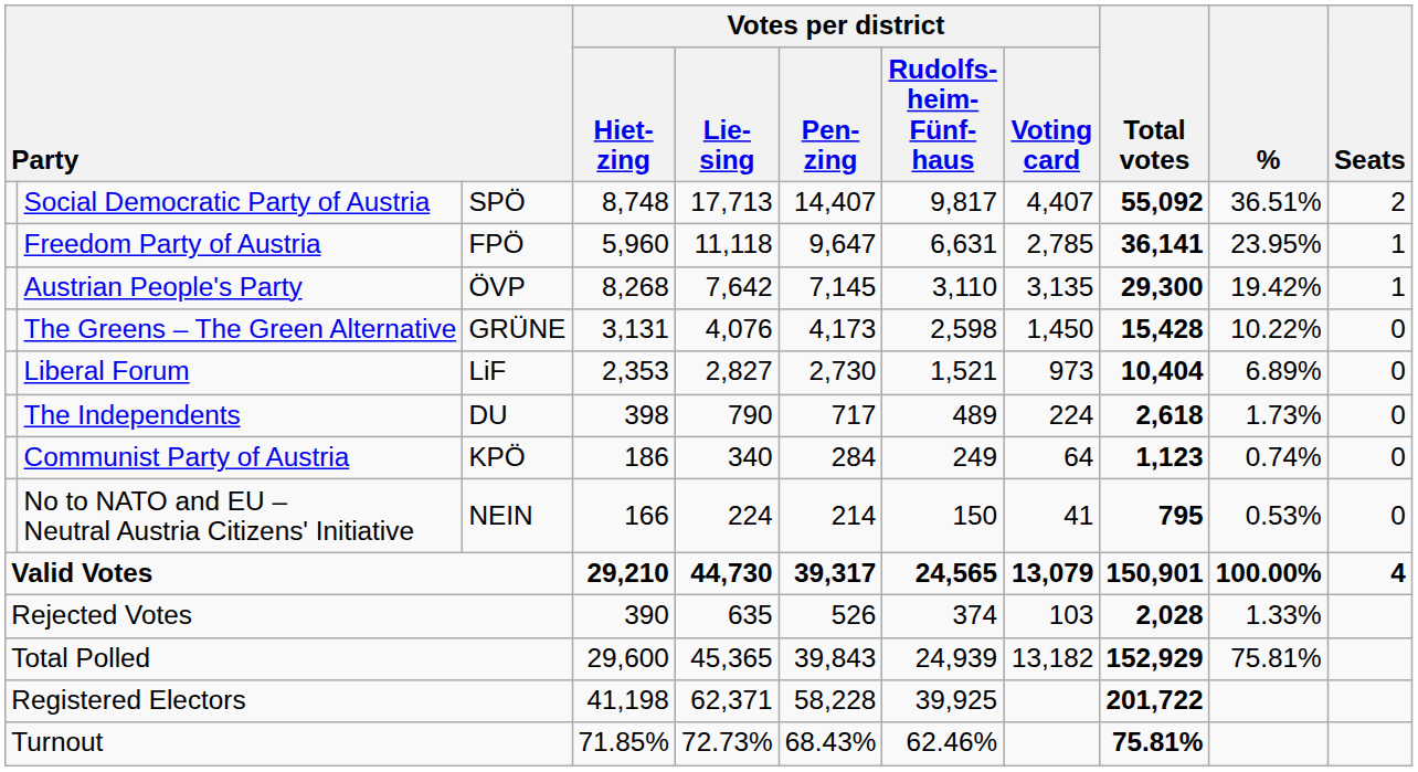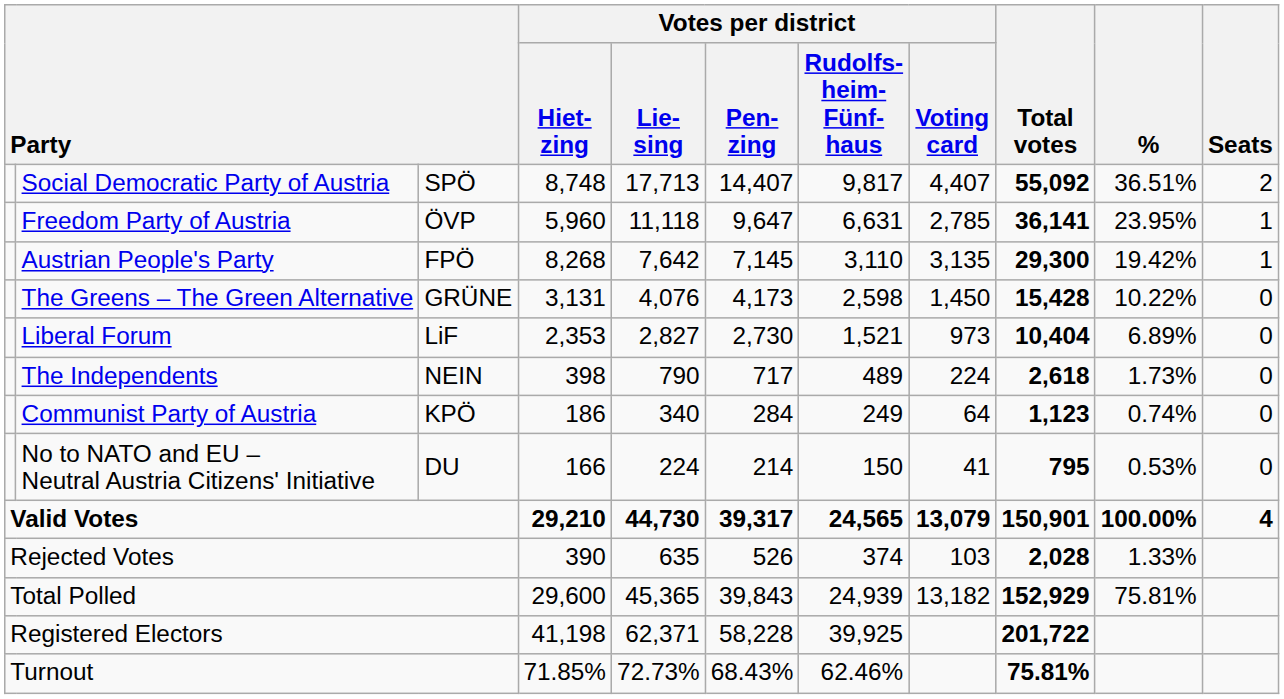Freedom Party of Austria | column 3: FPÖ -> ÖVP
Austrian People's Party | column 3: ÖVP -> FPÖ
The Independents | column 3: DU -> NEIN
No to NATO and EU – Neutral Austria Citizens' Initiative | column 3: NEIN -> DU
